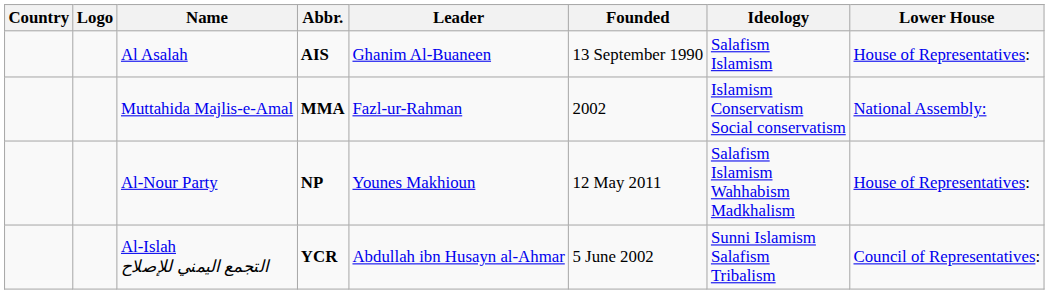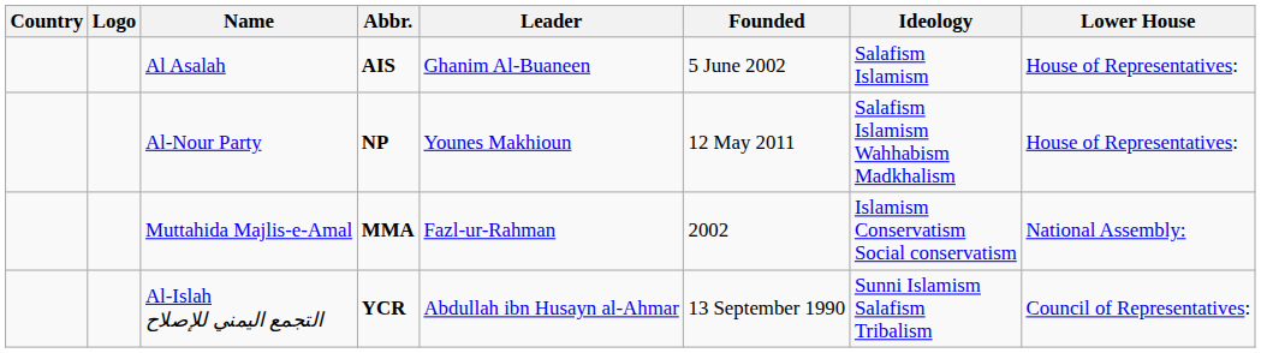Al Asalah | Founded: 13 September 1990 -> 5 June 2002
rows swapped: Al-Nour Party <-> Muttahida Majlis-e-Amal
Al-Islah التجمع اليمني للإصلاح | Founded: 5 June 2002 -> 13 September 1990
